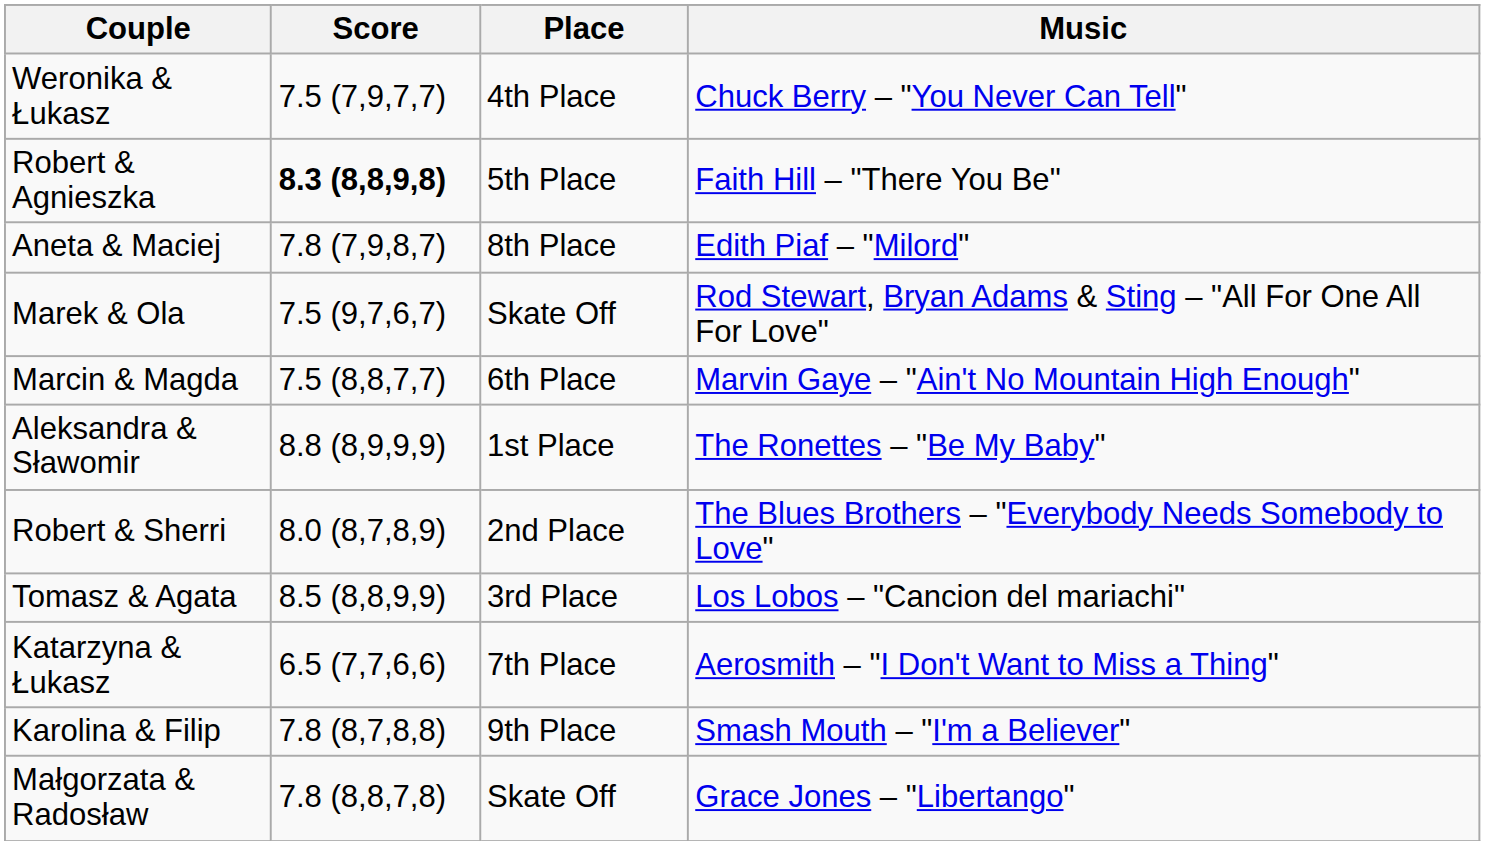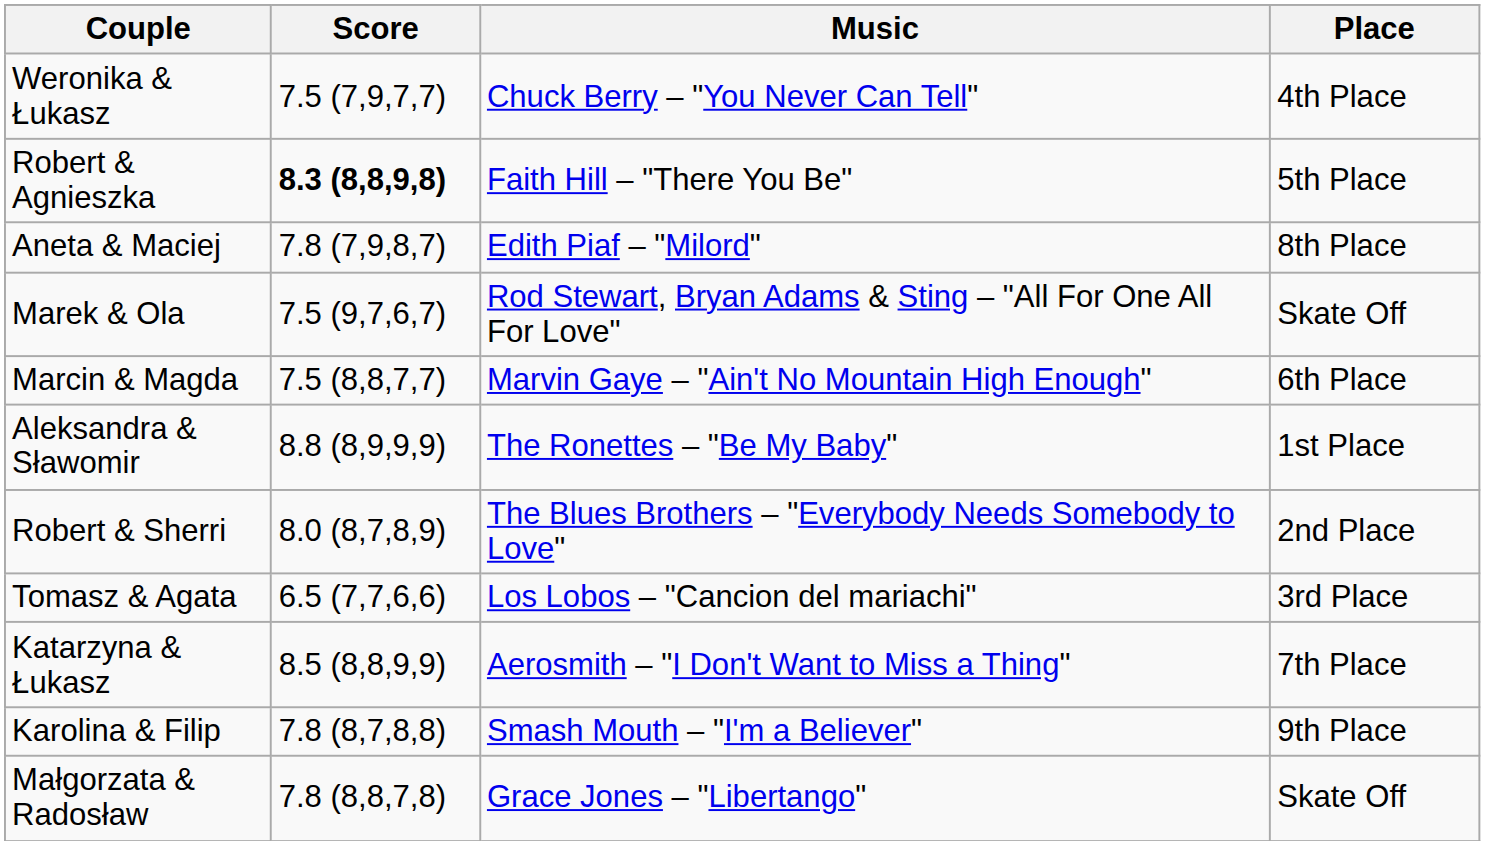columns swapped: Music <-> Place
Tomasz & Agata | Score: 8.5 (8,8,9,9) -> 6.5 (7,7,6,6)
Katarzyna & Łukasz | Score: 6.5 (7,7,6,6) -> 8.5 (8,8,9,9)
